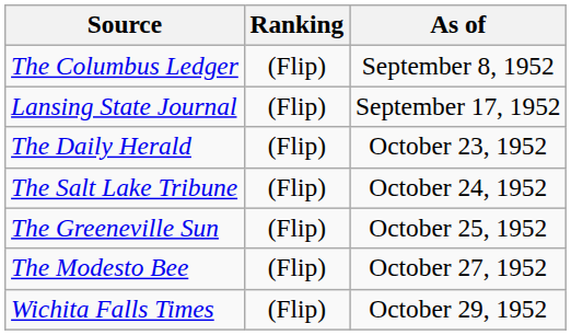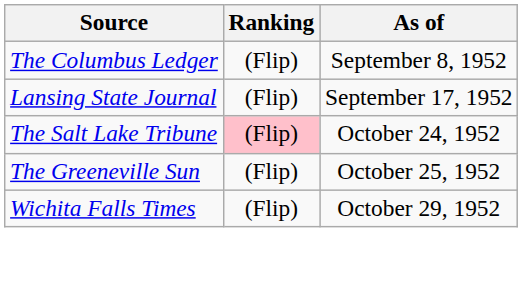- row: The Daily Herald | (Flip) | October 23, 1952
The Salt Lake Tribune | Ranking: no background -> pink background
- row: The Modesto Bee | (Flip) | October 27, 1952
